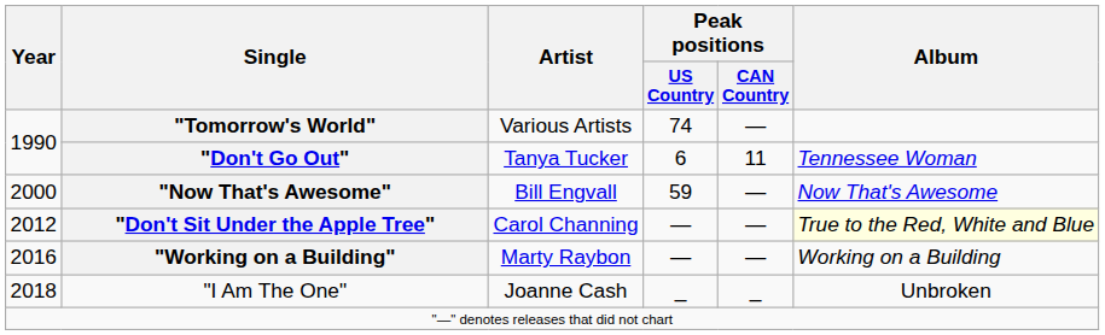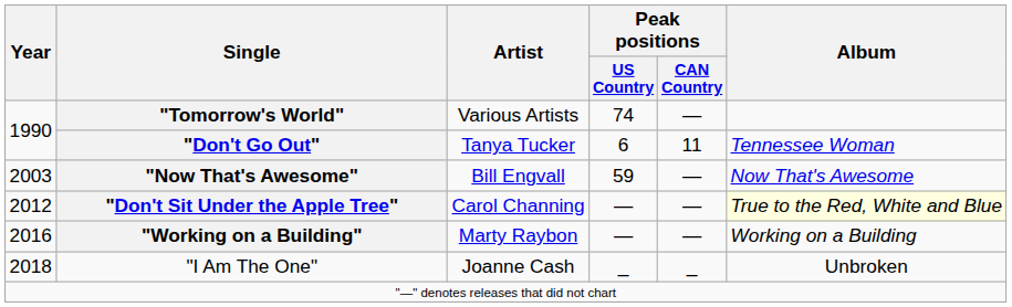"Now That's Awesome" | Year: 2000 -> 2003
